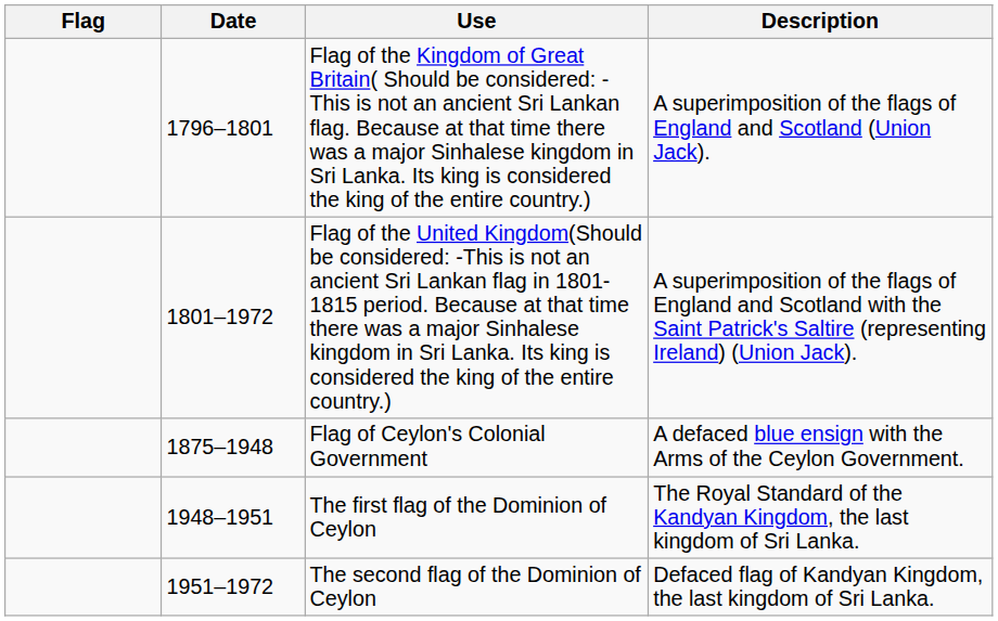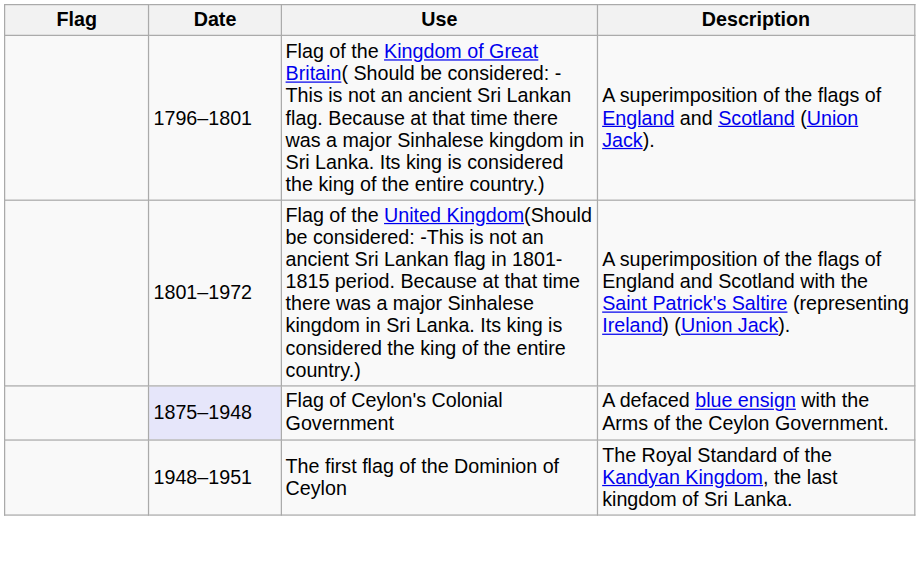Flag of Ceylon's Colonial Government | Date: no background -> lavender background
- row: 1951–1972 | The second flag of the Dominion of Ceylon | Defaced flag of Kandyan Kingdom, the last kingdom of Sri Lanka.
